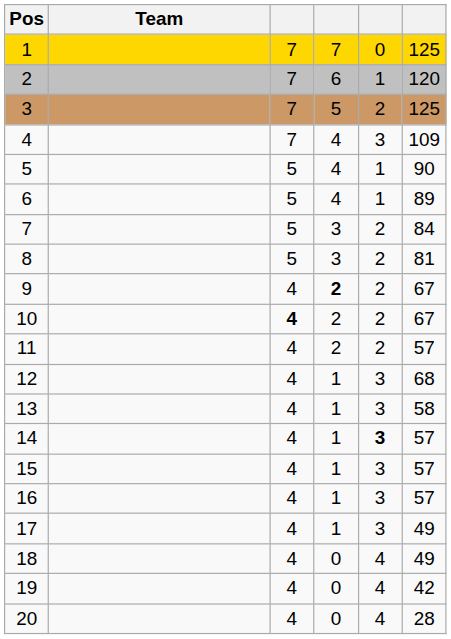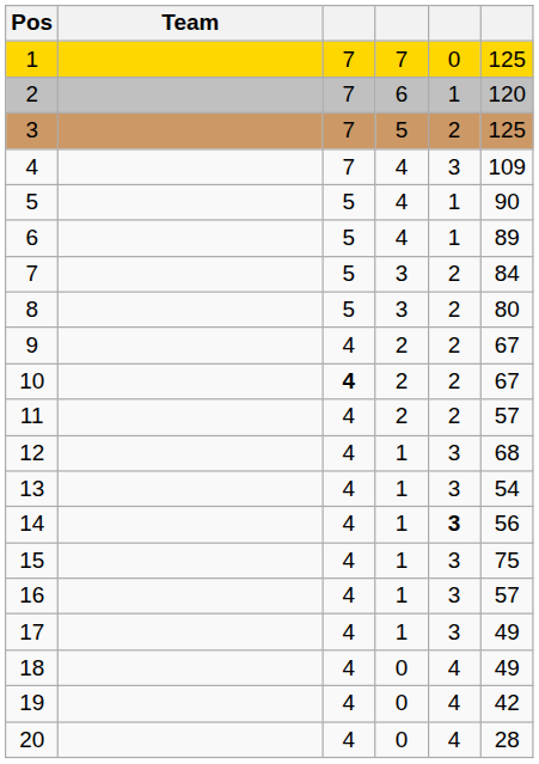8 | column 6: 81 -> 80
9 | column 4: bold -> normal
13 | column 6: 58 -> 54
14 | column 6: 57 -> 56
15 | column 6: 57 -> 75
